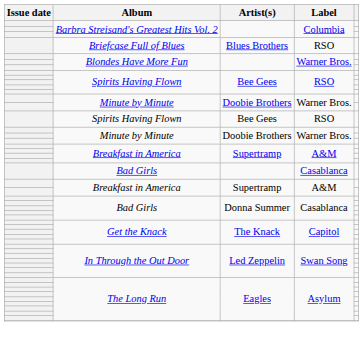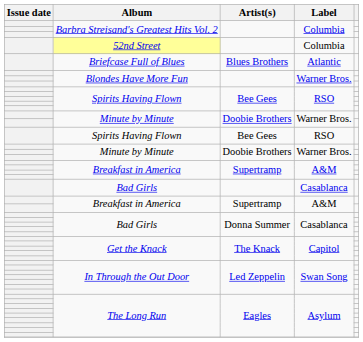+ row: 52nd Street | Columbia
Briefcase Full of Blues | Label: RSO -> Atlantic
